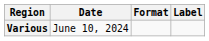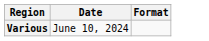- column: Label
